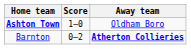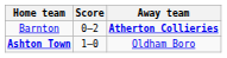rows swapped: Ashton Town <-> Barnton
